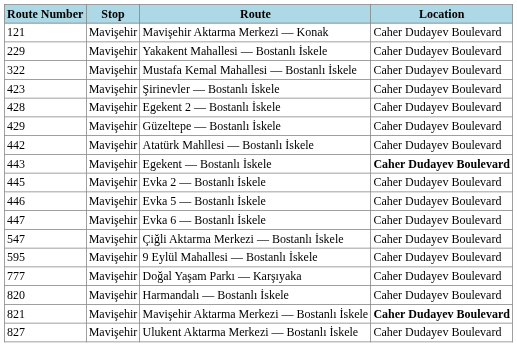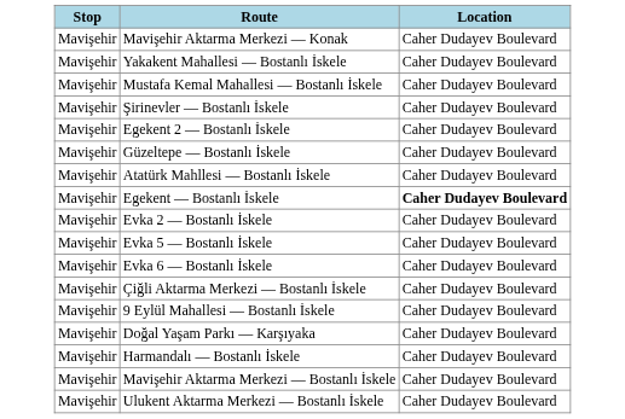- column: Route Number | 121 | 229 | 322 | 423 | 428 | 429 | 442 | 443 | 445 | 446 | 447 | 547 | 595 | 777 | 820 | 821 | 827
Mavişehir Aktarma Merkezi — Bostanlı İskele | Location: bold -> normal
